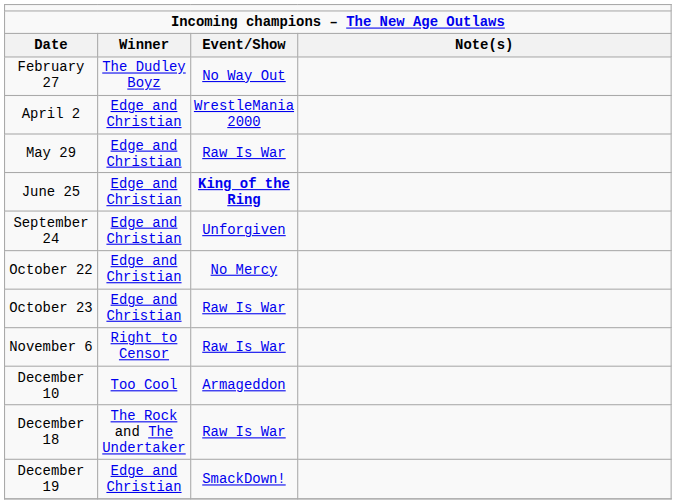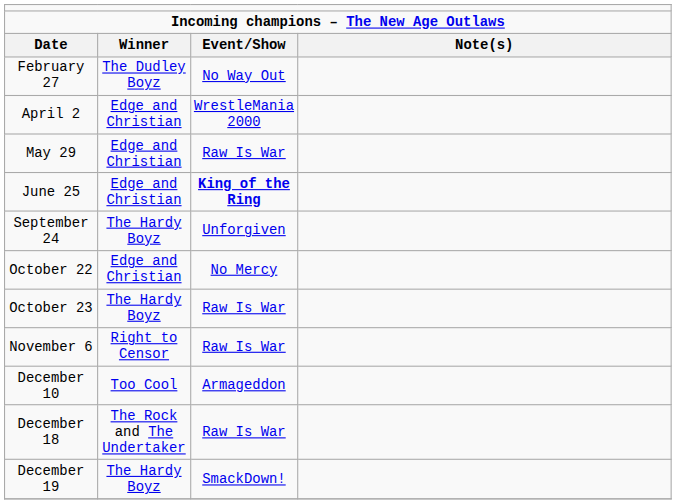September 24 | column 2: Edge and Christian -> The Hardy Boyz
October 23 | column 2: Edge and Christian -> The Hardy Boyz
December 19 | column 2: Edge and Christian -> The Hardy Boyz
